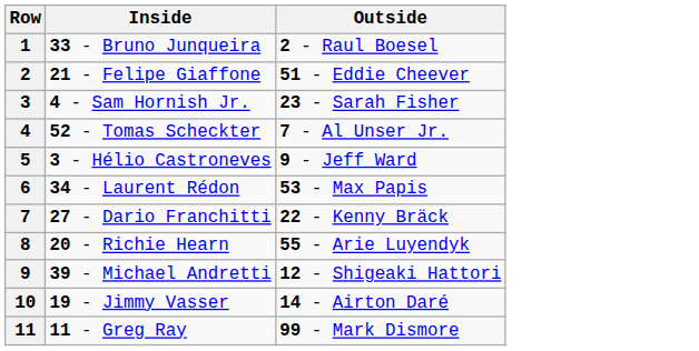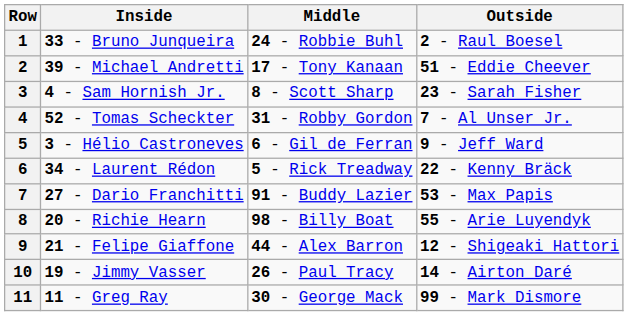+ column: Middle | 24 - Robbie Buhl | 17 - Tony Kanaan | 8 - Scott Sharp | 31 - Robby Gordon | 6 - Gil de Ferran | 5 - Rick Treadway | 91 - Buddy Lazier | 98 - Billy Boat | 44 - Alex Barron | 26 - Paul Tracy | 30 - George Mack
2 | Inside: 21 - Felipe Giaffone -> 39 - Michael Andretti
6 | Outside: 53 - Max Papis -> 22 - Kenny Bräck
7 | Outside: 22 - Kenny Bräck -> 53 - Max Papis
9 | Inside: 39 - Michael Andretti -> 21 - Felipe Giaffone
